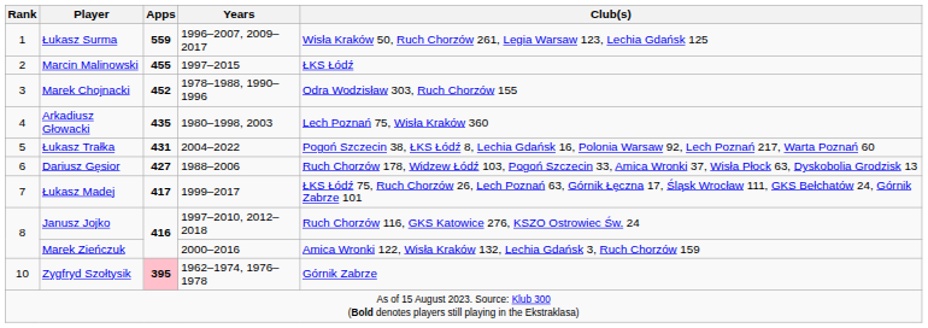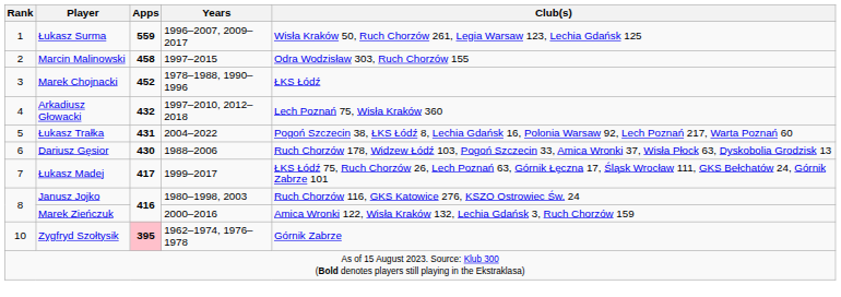Marcin Malinowski | Apps: 455 -> 458
Marcin Malinowski | Club(s): ŁKS Łódź -> Odra Wodzisław 303, Ruch Chorzów 155
Marek Chojnacki | Club(s): Odra Wodzisław 303, Ruch Chorzów 155 -> ŁKS Łódź
Arkadiusz Głowacki | Apps: 435 -> 432
Arkadiusz Głowacki | Years: 1980–1998, 2003 -> 1997–2010, 2012–2018
Dariusz Gęsior | Apps: 427 -> 430
Janusz Jojko | Years: 1997–2010, 2012–2018 -> 1980–1998, 2003
